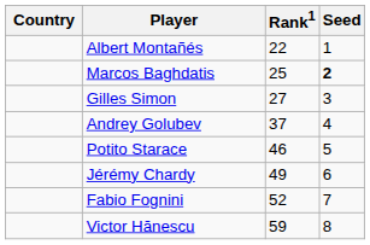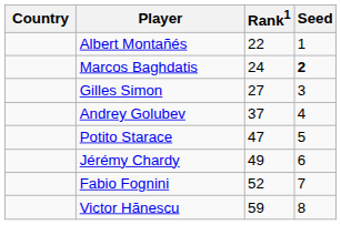Marcos Baghdatis | Rank1: 25 -> 24
Potito Starace | Rank1: 46 -> 47
